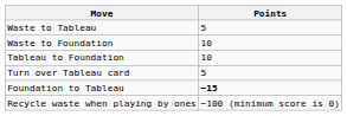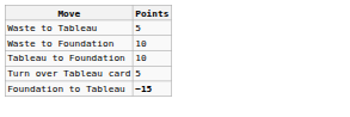- row: Recycle waste when playing by ones | −100 (minimum score is 0)
